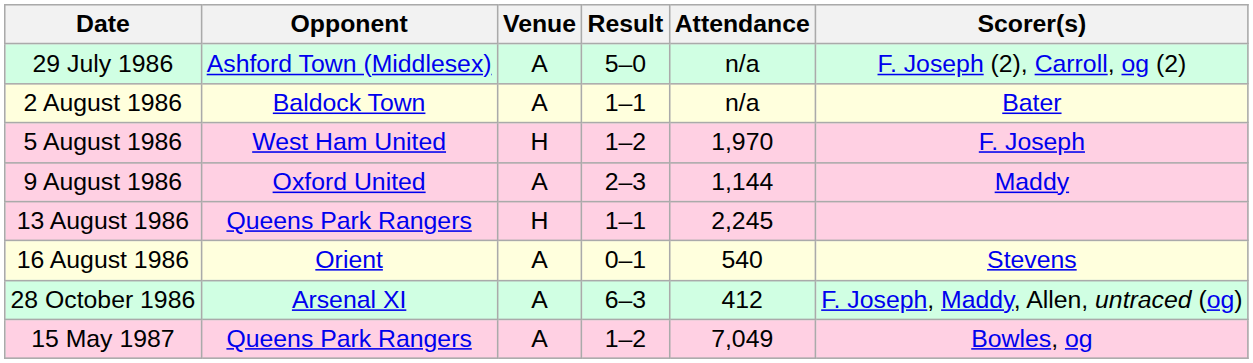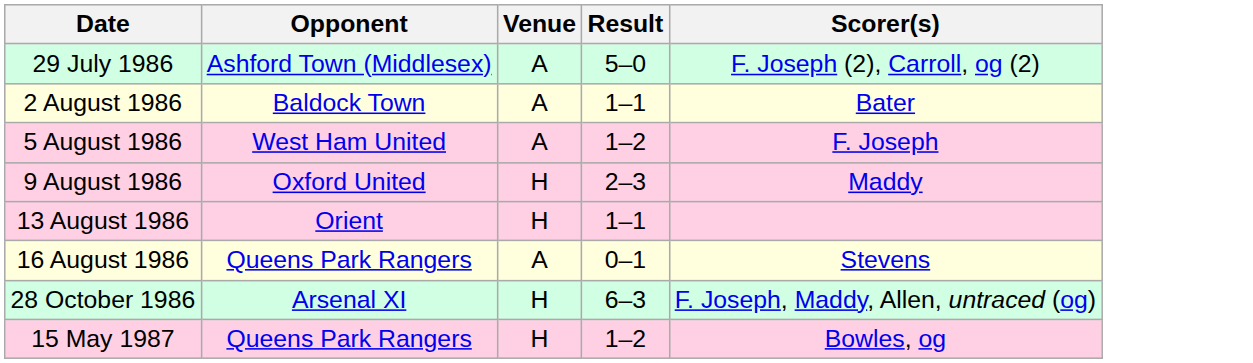- column: Attendance | n/a | n/a | 1,970 | 1,144 | 2,245 | 540 | 412 | 7,049
5 August 1986 | Venue: H -> A
9 August 1986 | Venue: A -> H
13 August 1986 | Opponent: Queens Park Rangers -> Orient
16 August 1986 | Opponent: Orient -> Queens Park Rangers
28 October 1986 | Venue: A -> H
15 May 1987 | Venue: A -> H
